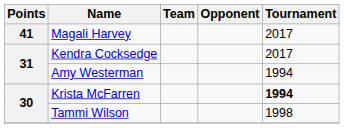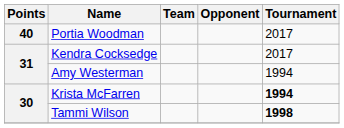- row: 41 | Magali Harvey | 2017
+ row: 40 | Portia Woodman | 2017
Tammi Wilson | Tournament: normal -> bold
